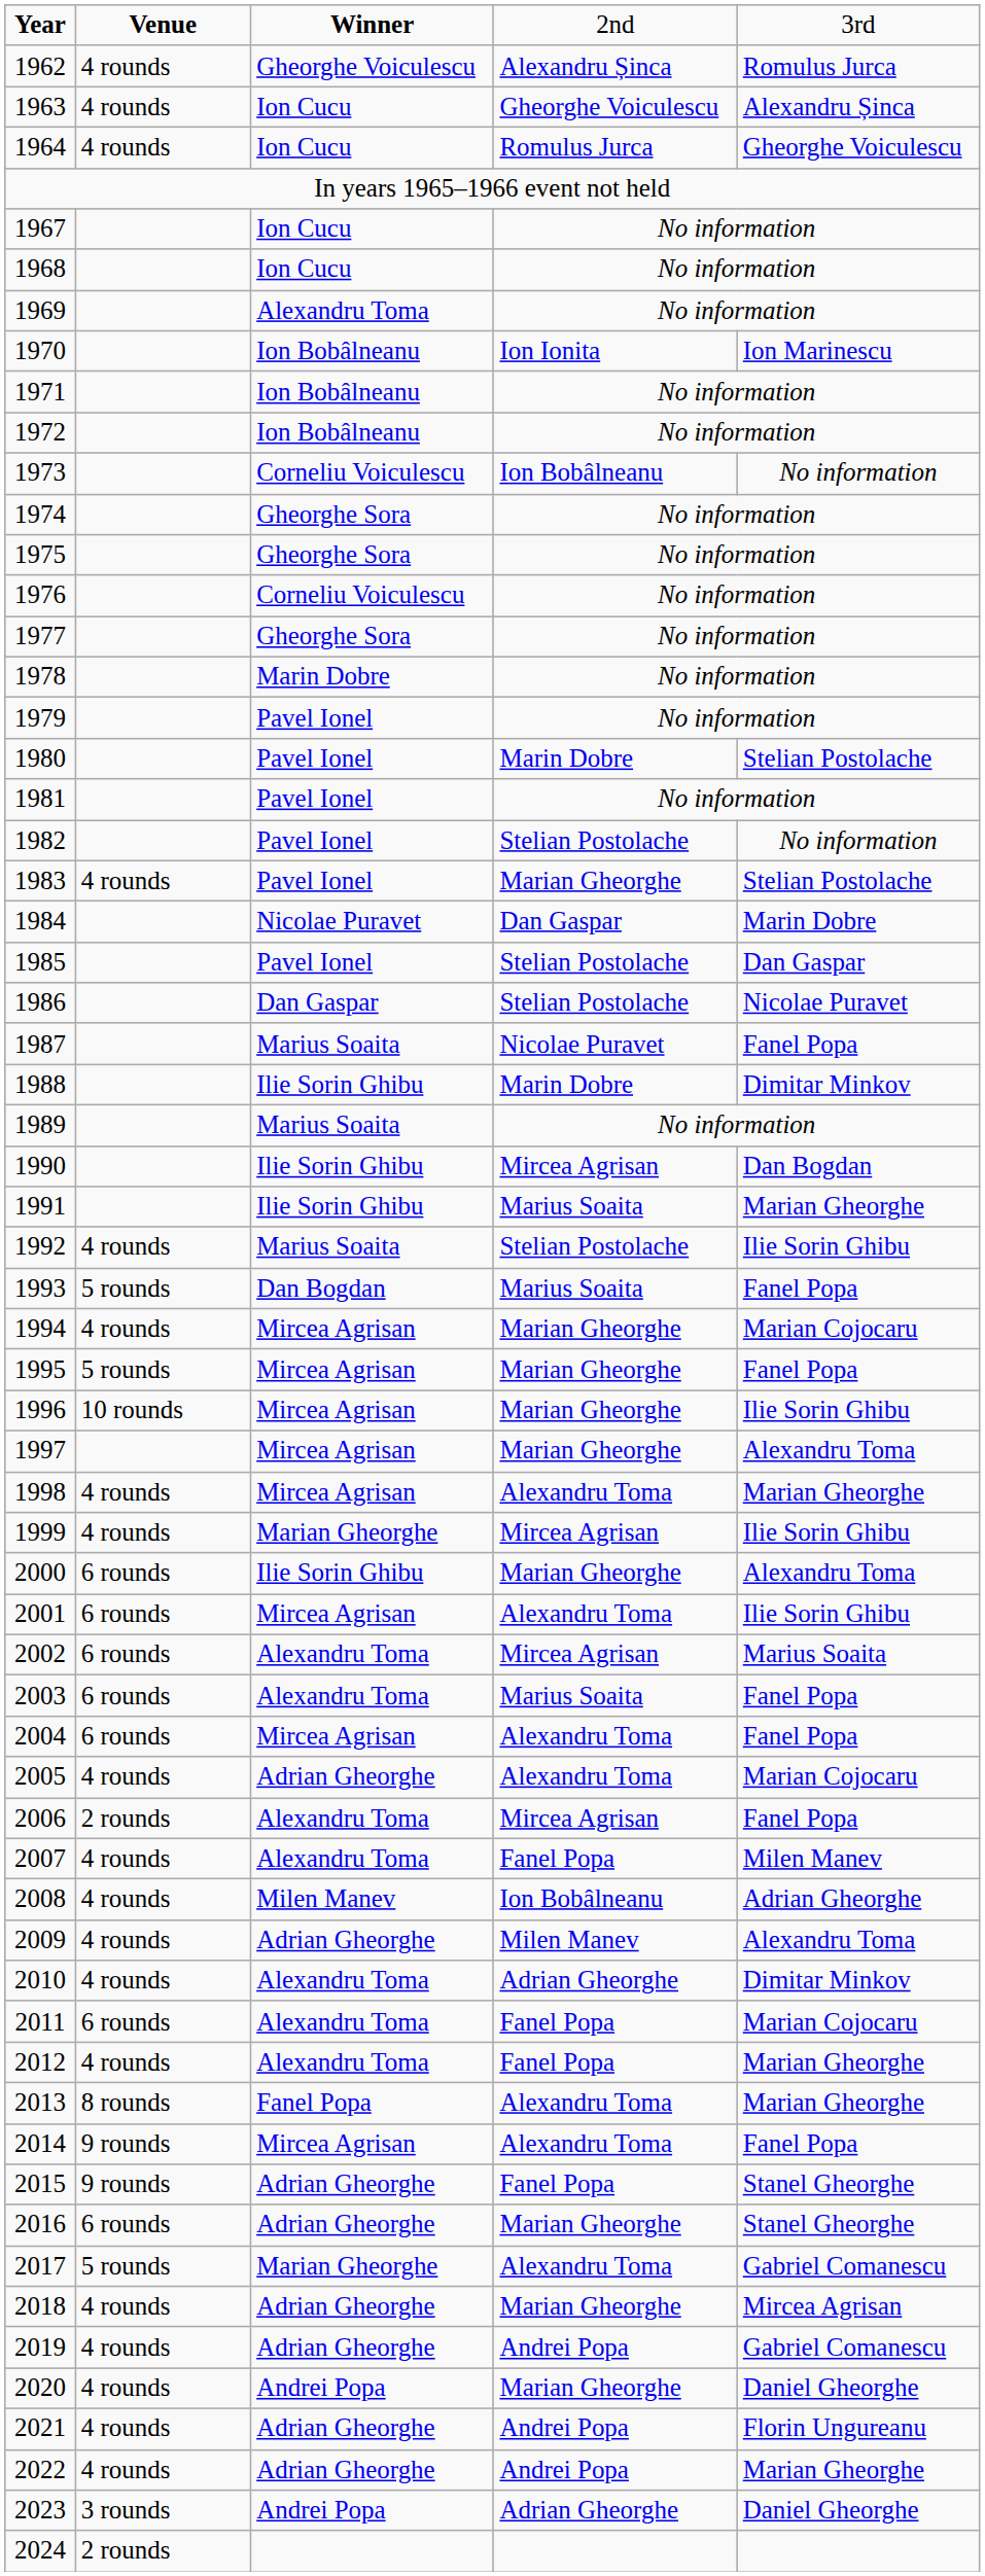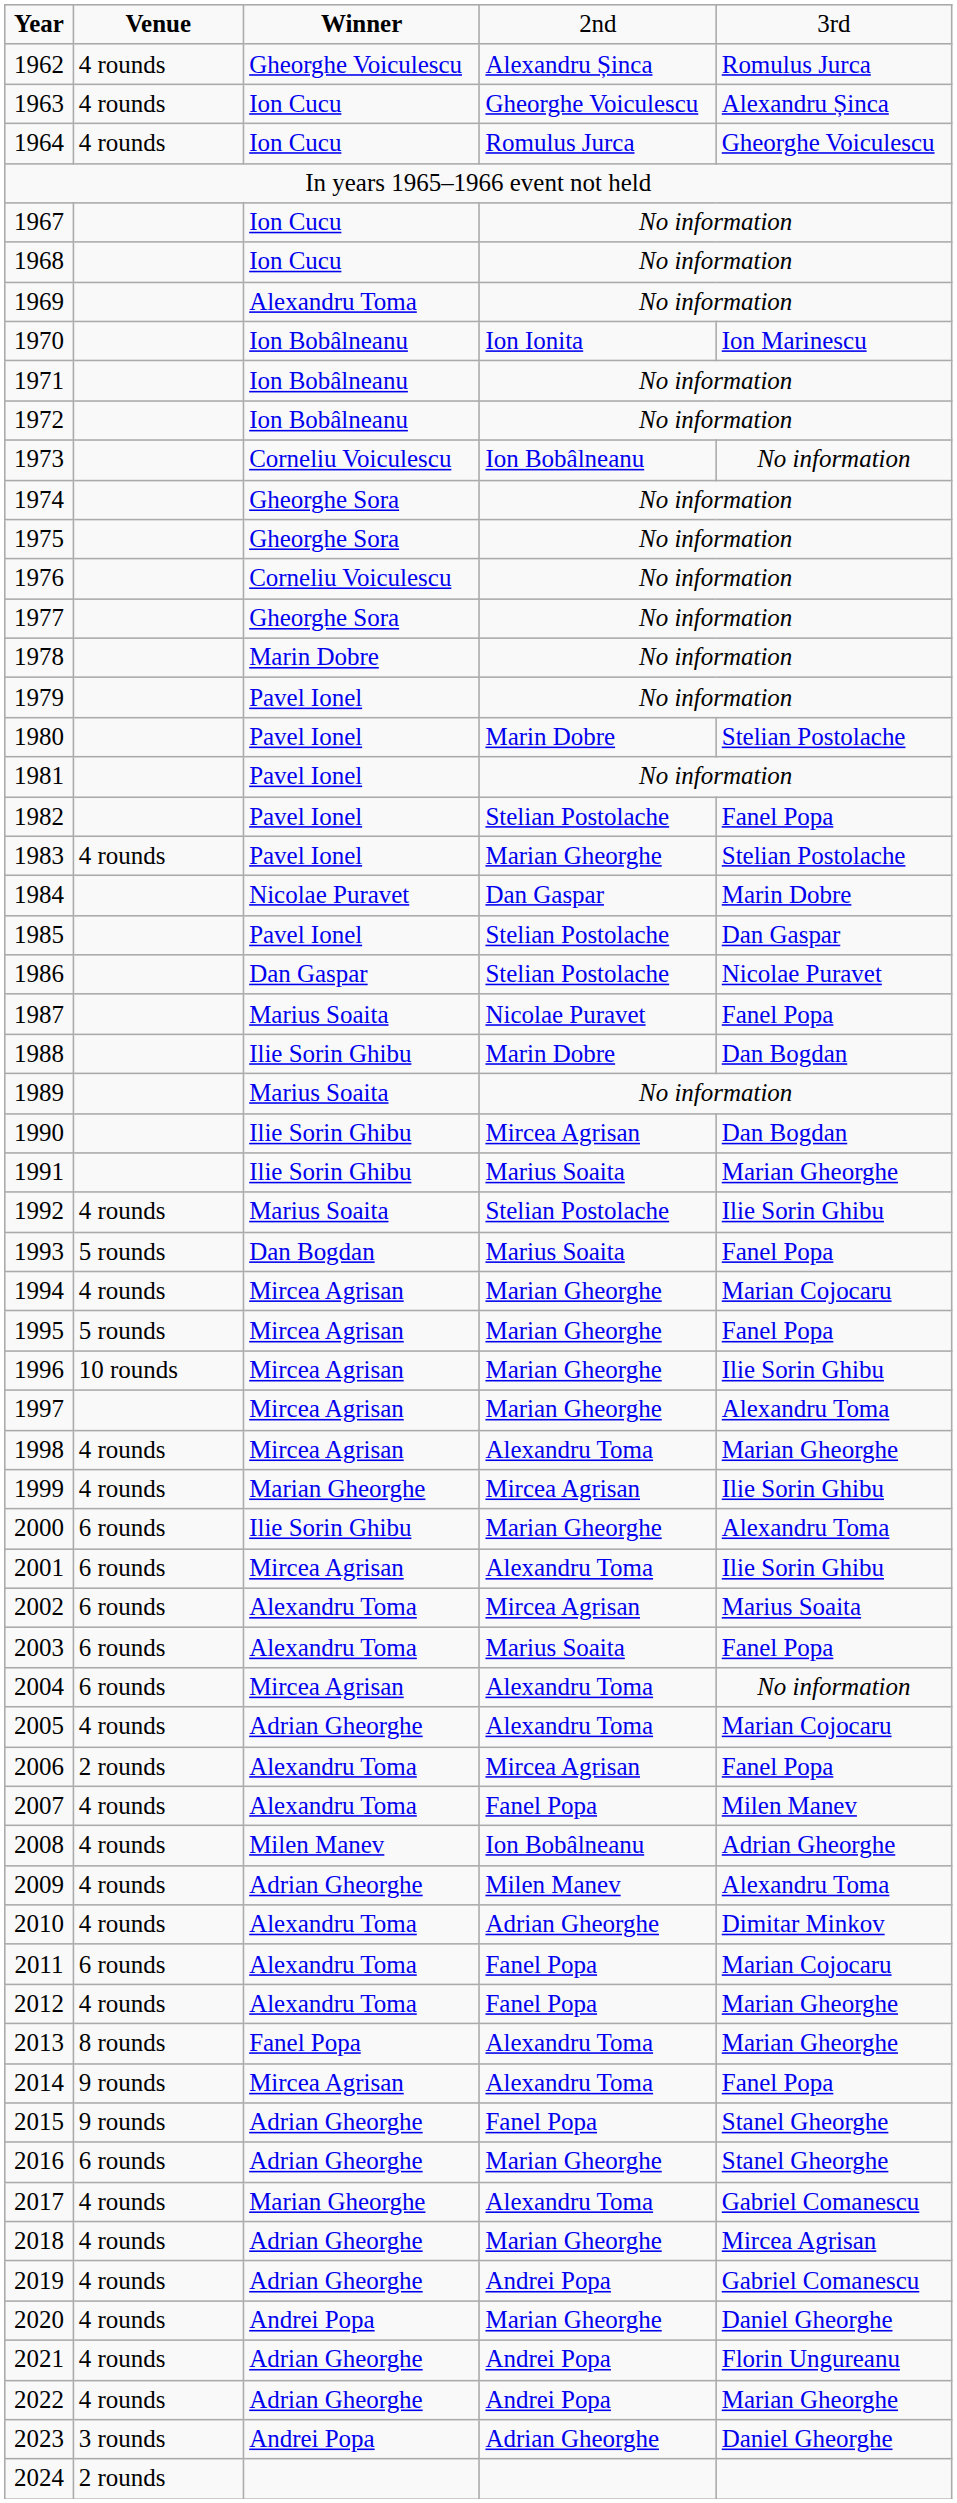1982 | column 5: No information -> Fanel Popa
1988 | column 5: Dimitar Minkov -> Dan Bogdan
2004 | column 5: Fanel Popa -> No information
2017 | column 2: 5 rounds -> 4 rounds
